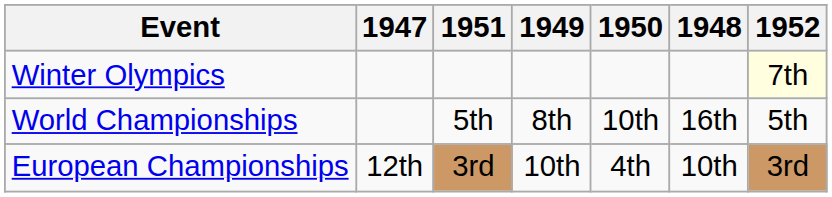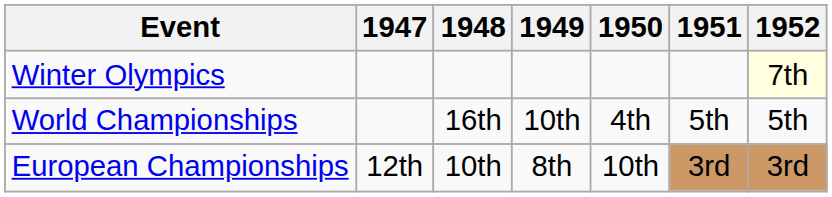columns swapped: 1948 <-> 1951
World Championships | 1949: 8th -> 10th
World Championships | 1950: 10th -> 4th
European Championships | 1949: 10th -> 8th
European Championships | 1950: 4th -> 10th
